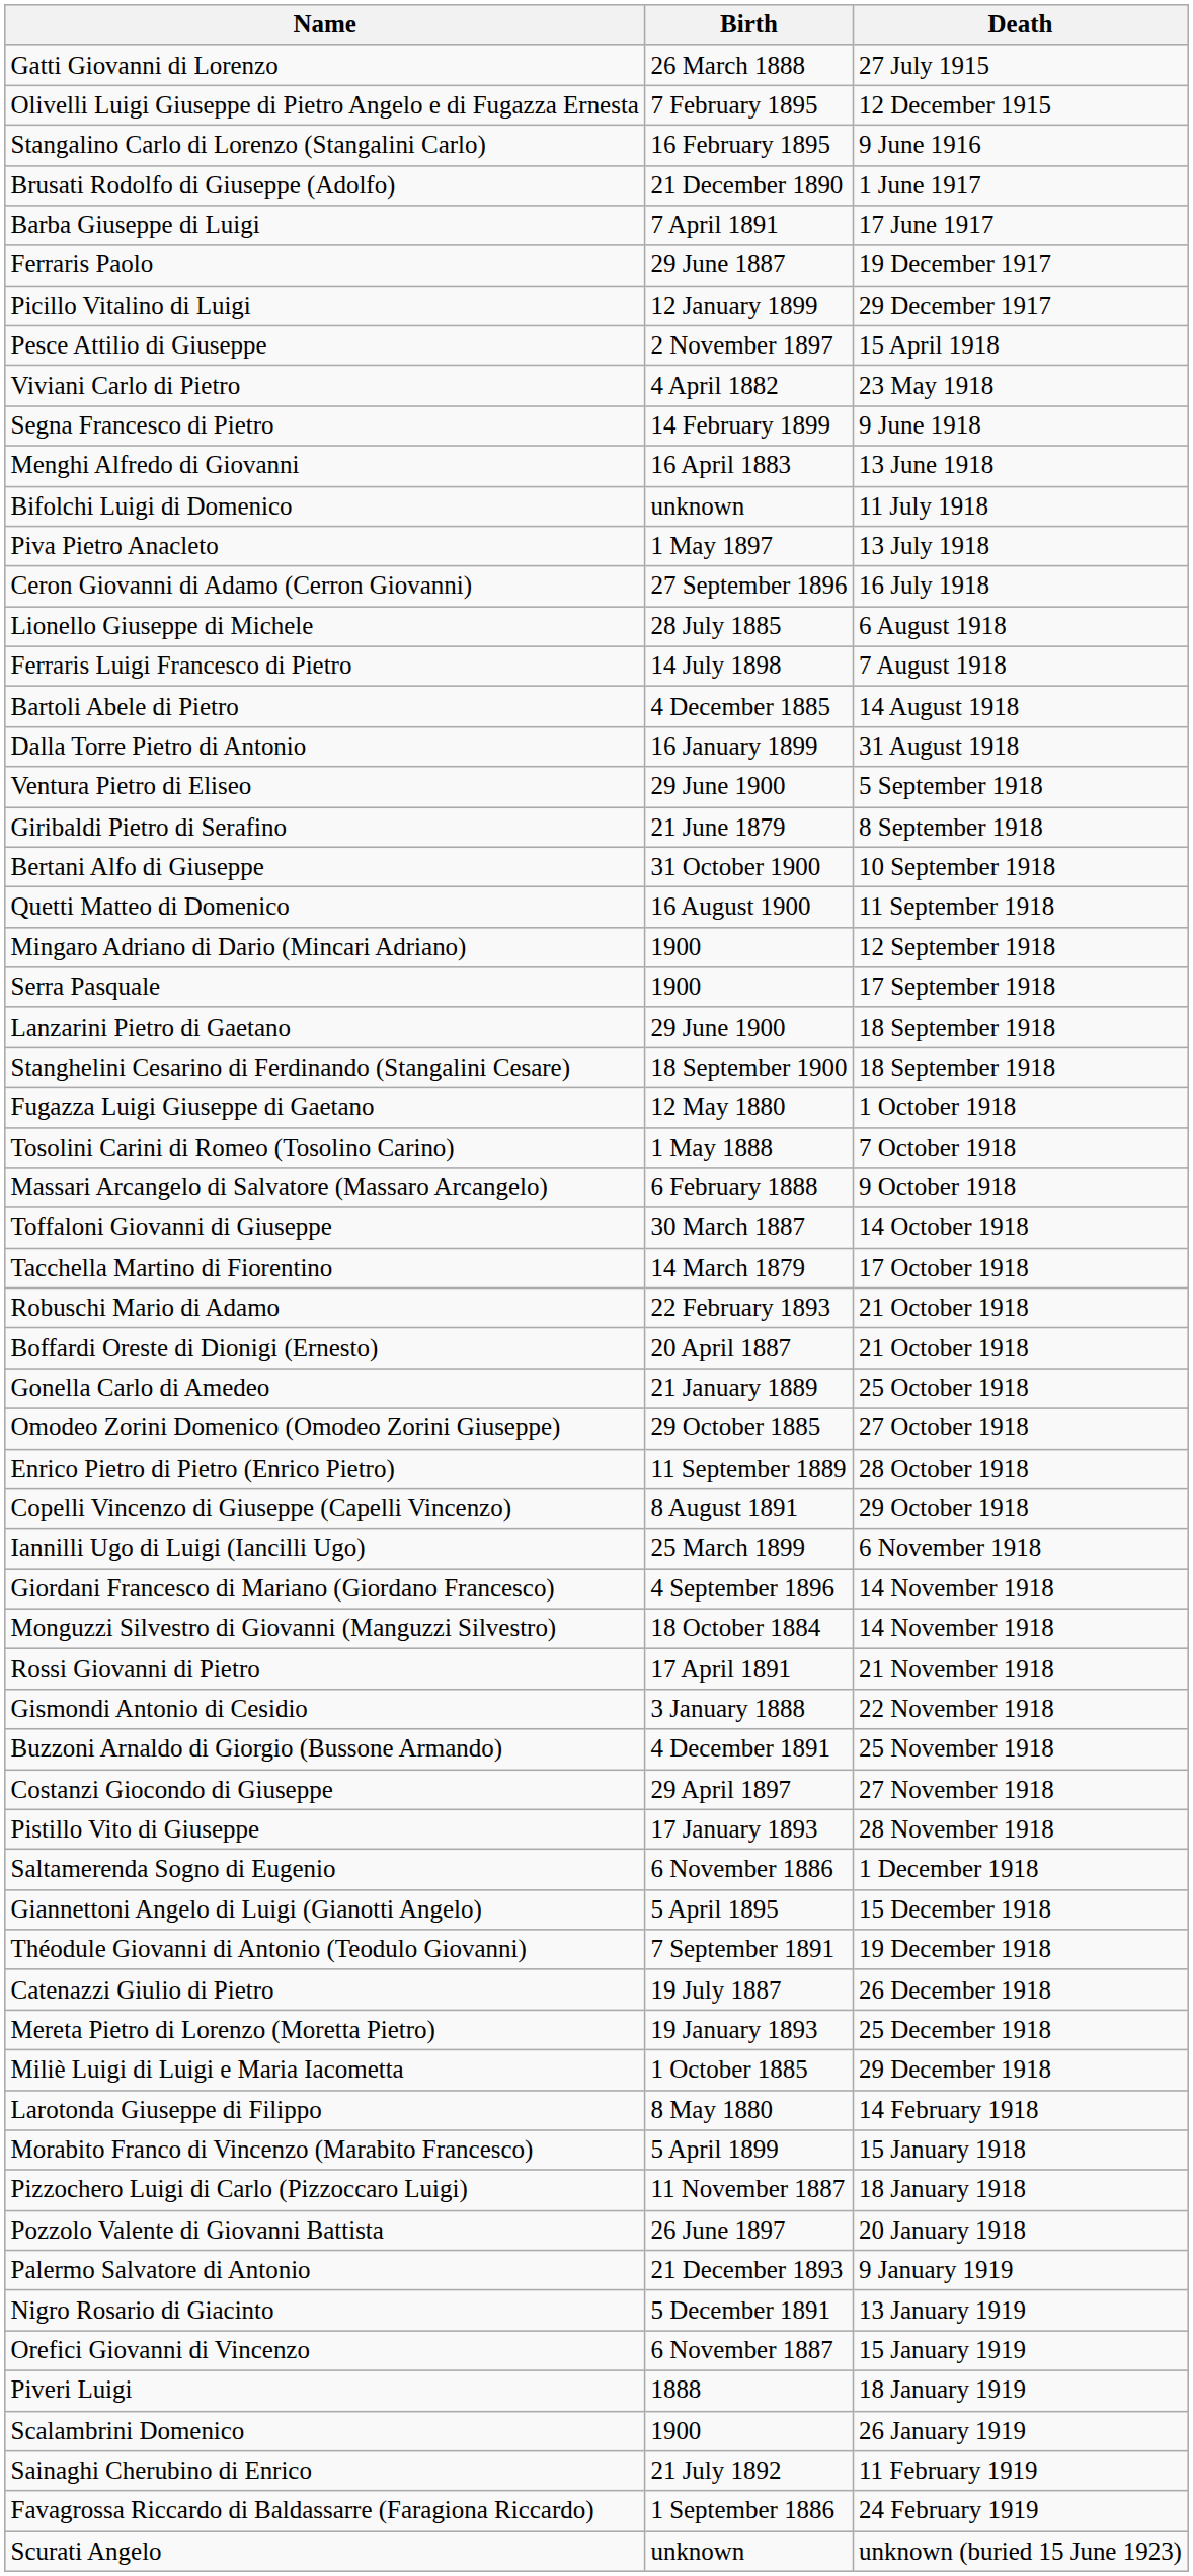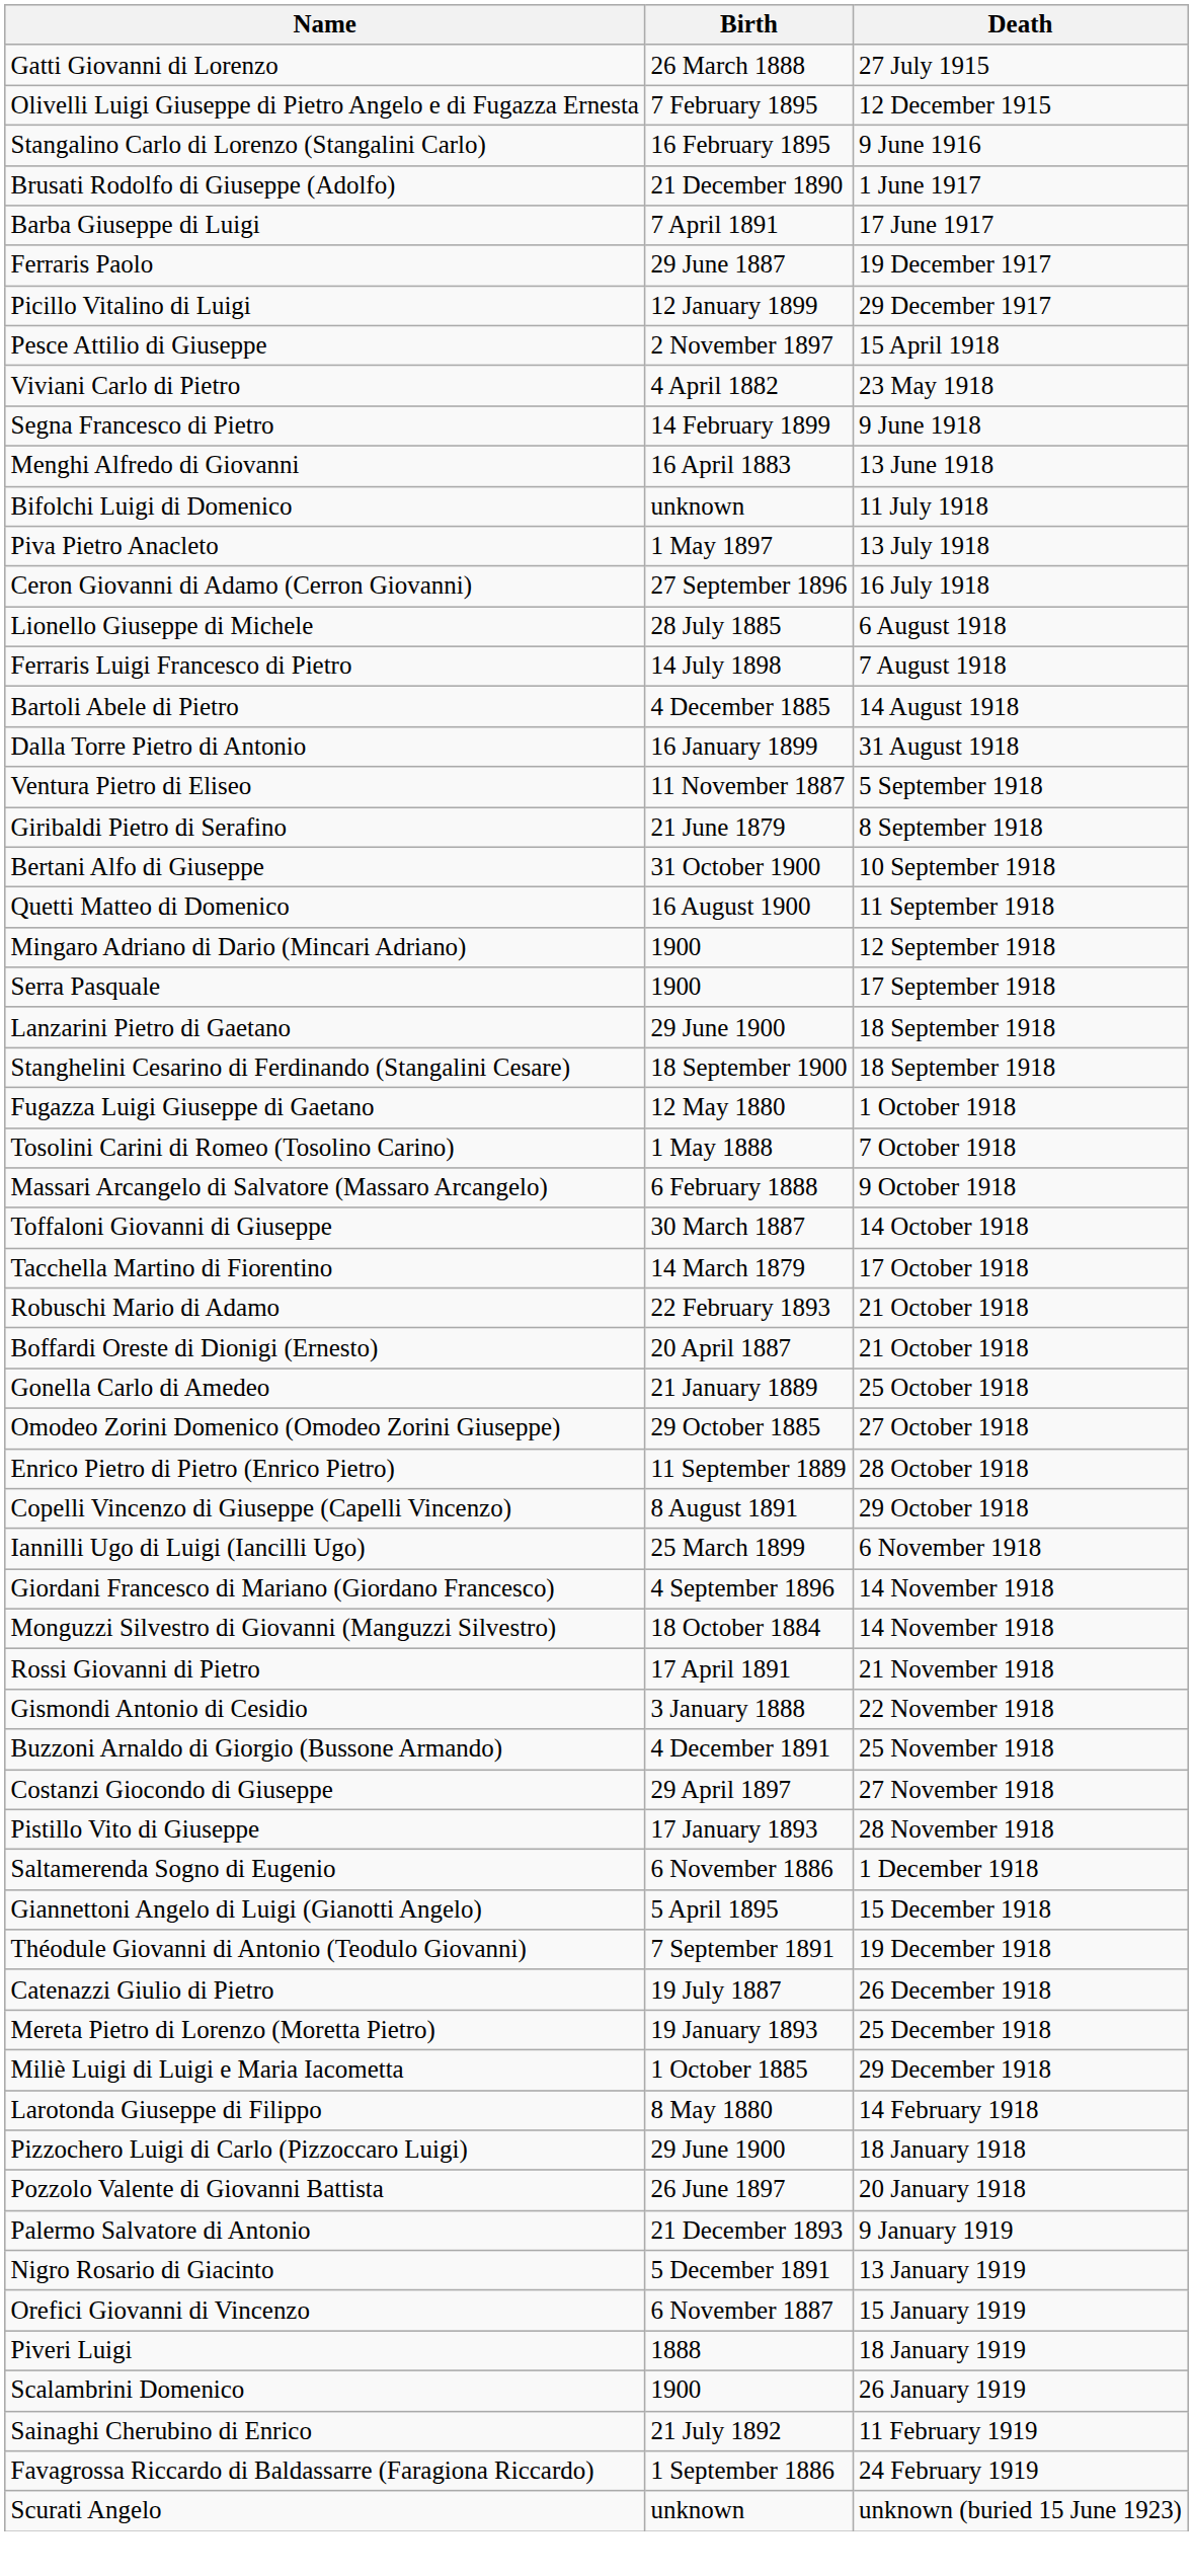Ventura Pietro di Eliseo | Birth: 29 June 1900 -> 11 November 1887
- row: Morabito Franco di Vincenzo (Marabito Francesco) | 5 April 1899 | 15 January 1918
Pizzochero Luigi di Carlo (Pizzoccaro Luigi) | Birth: 11 November 1887 -> 29 June 1900
